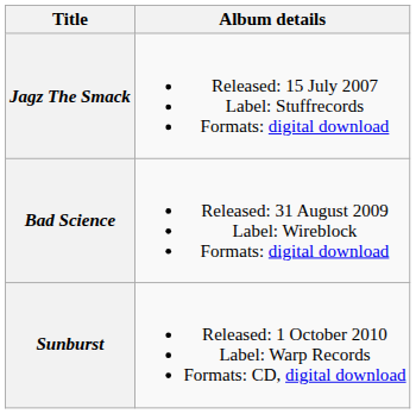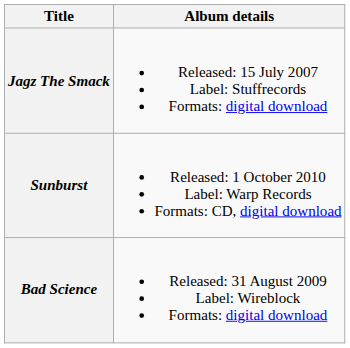rows swapped: Bad Science <-> Sunburst
